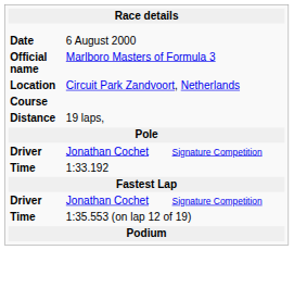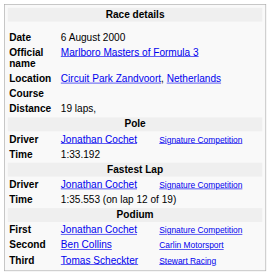+ row: First | Jonathan Cochet | Signature Competition
+ row: Second | Ben Collins | Carlin Motorsport
+ row: Third | Tomas Scheckter | Stewart Racing
